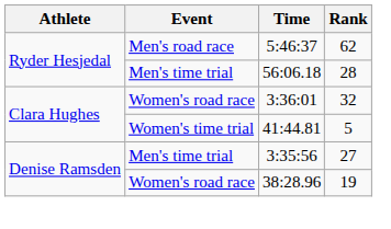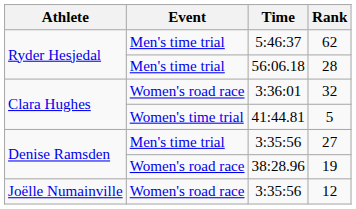62 | Event: Men's road race -> Men's time trial
+ row: Joëlle Numainville | Women's road race | 3:35:56 | 12
